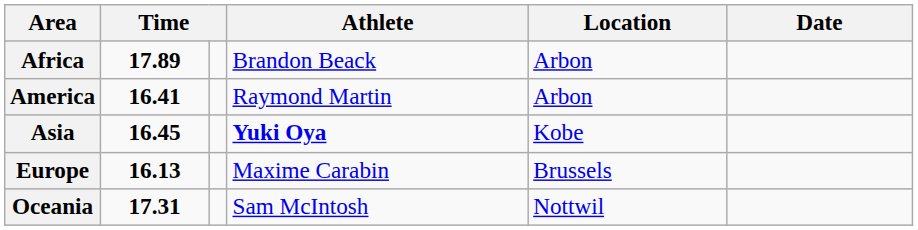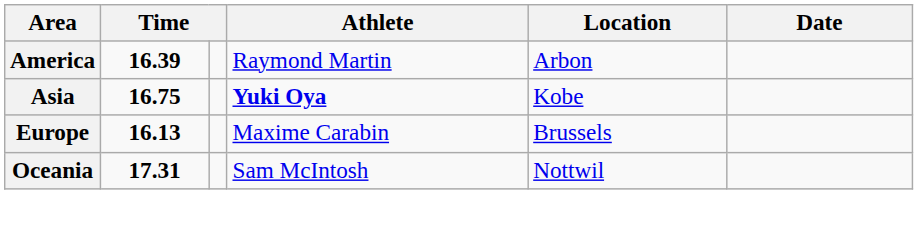- row: Africa | 17.89 | Brandon Beack | Arbon
America | column 2: 16.41 -> 16.39
Asia | column 2: 16.45 -> 16.75
